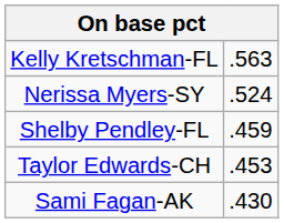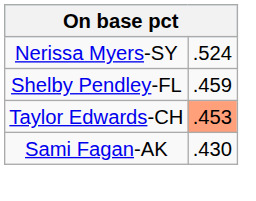- row: Kelly Kretschman-FL | .563
Taylor Edwards-CH | column 2: no background -> lightsalmon background
